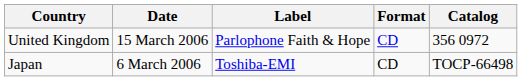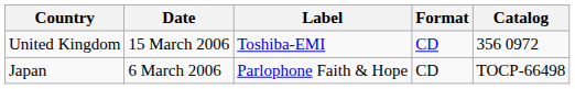United Kingdom | Label: Parlophone Faith & Hope -> Toshiba-EMI
Japan | Label: Toshiba-EMI -> Parlophone Faith & Hope
